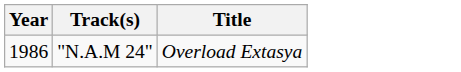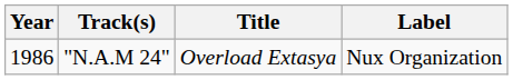+ column: Label | Nux Organization
